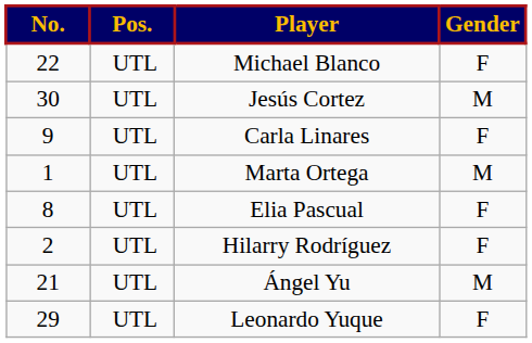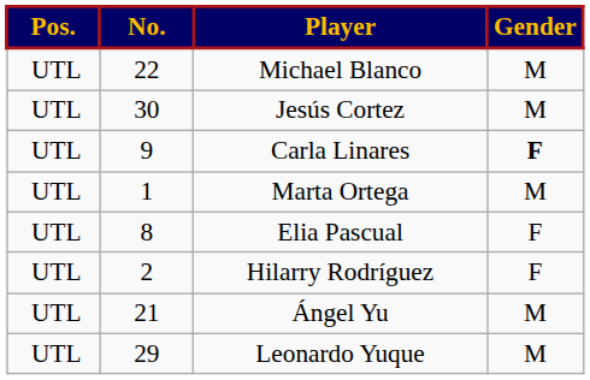columns swapped: No. <-> Pos.
Michael Blanco | Gender: F -> M
Carla Linares | Gender: normal -> bold
Leonardo Yuque | Gender: F -> M
